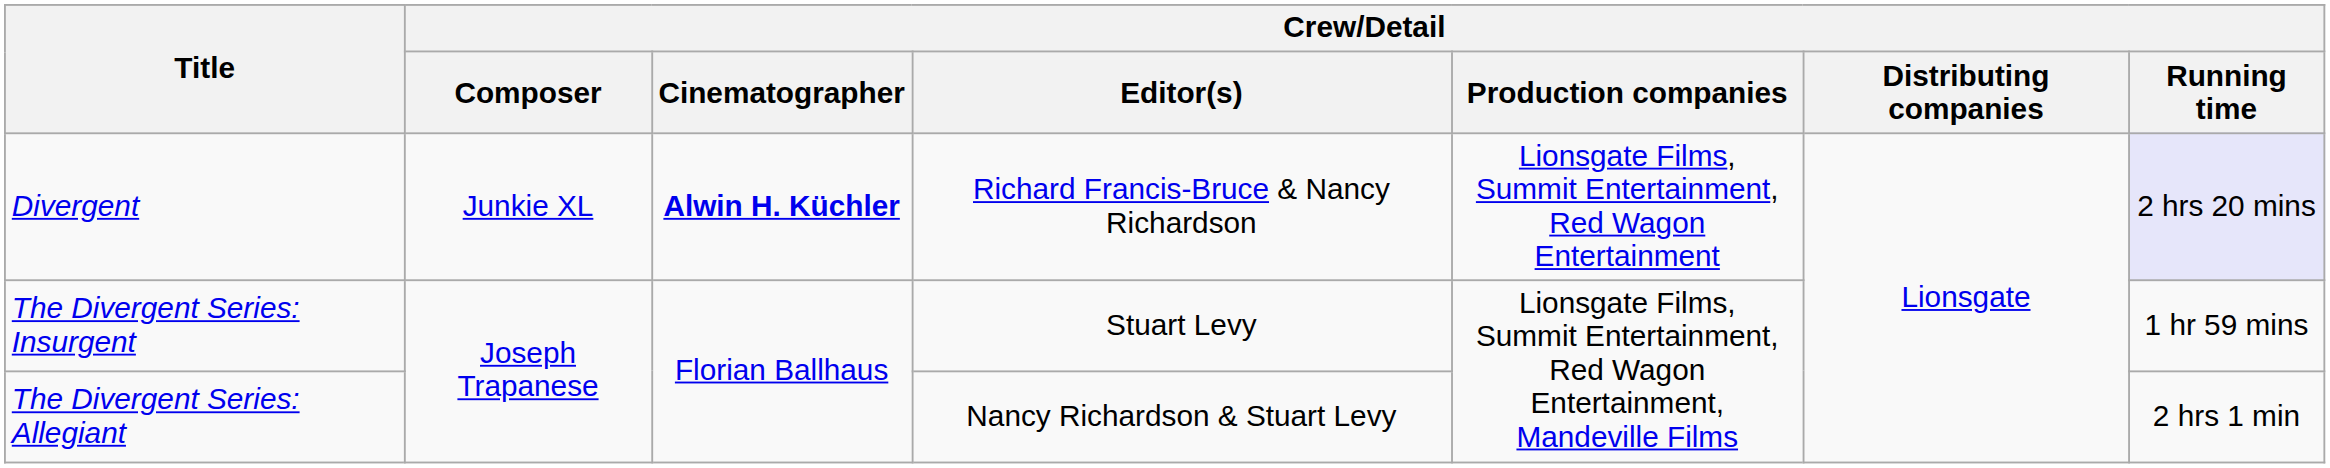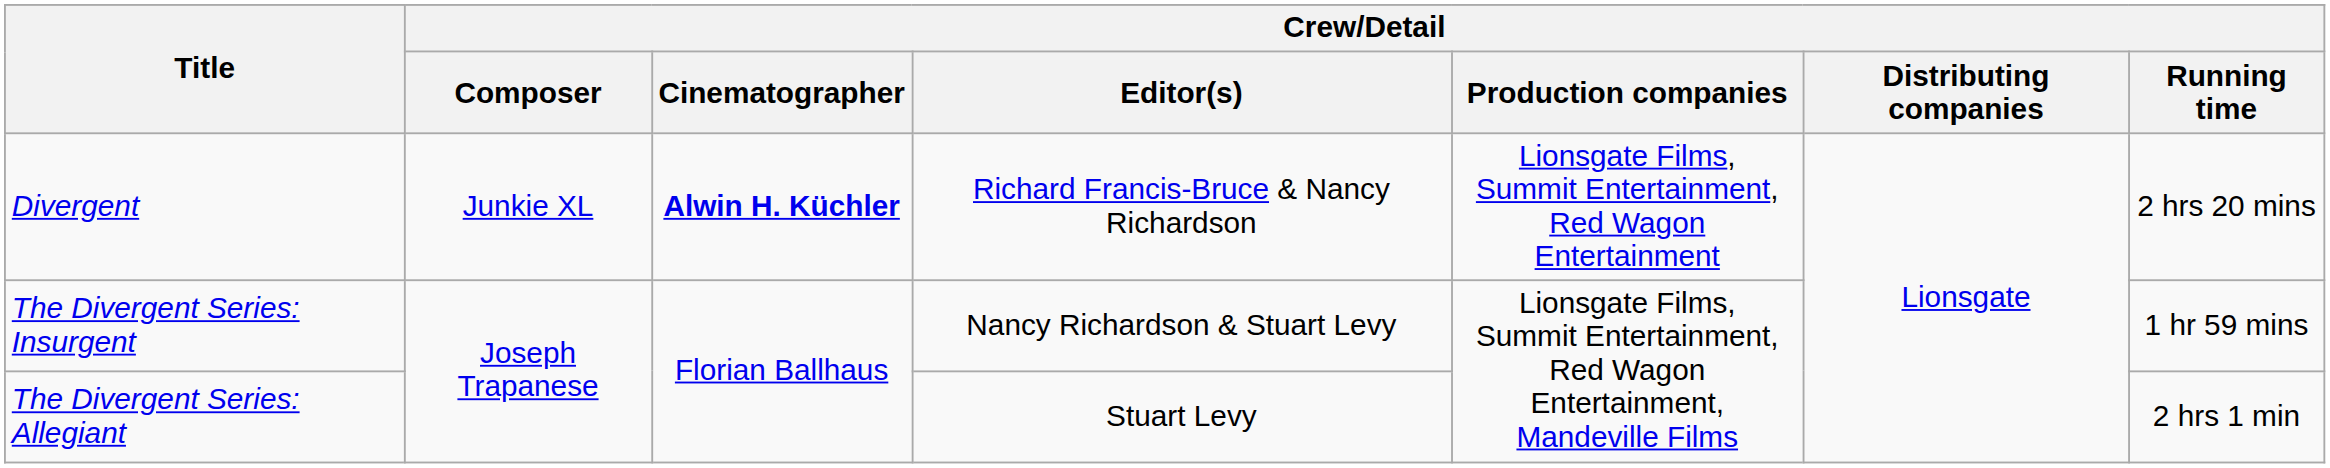Divergent | Crew/Detail / Running time: lavender background -> no background
The Divergent Series: Insurgent | Crew/Detail / Editor(s): Stuart Levy -> Nancy Richardson & Stuart Levy
The Divergent Series: Allegiant | Crew/Detail / Editor(s): Nancy Richardson & Stuart Levy -> Stuart Levy
